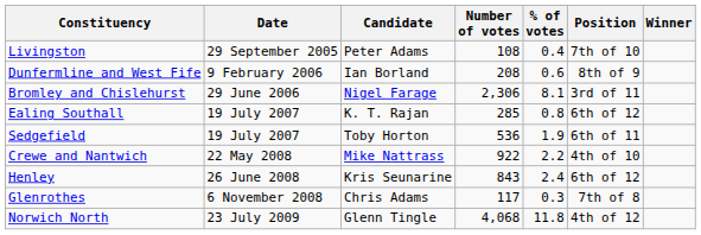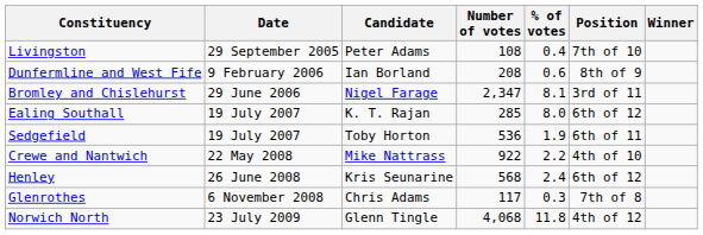Bromley and Chislehurst | Number of votes: 2,306 -> 2,347
Ealing Southall | % of votes: 0.8 -> 8.0
Henley | Number of votes: 843 -> 568
